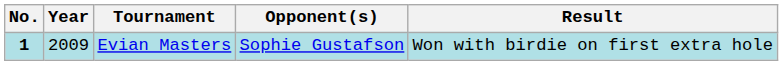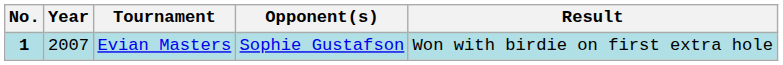Evian Masters | Year: 2009 -> 2007
